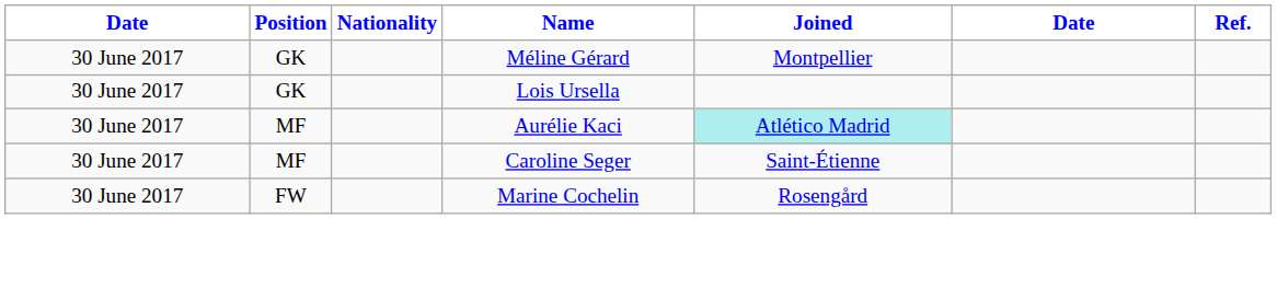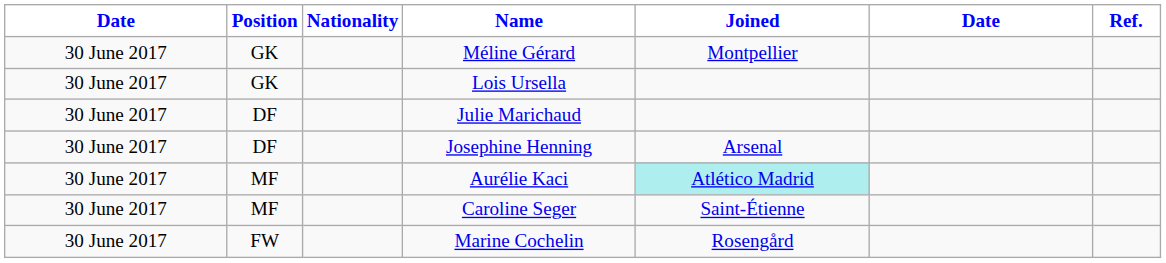+ row: 30 June 2017 | DF | Julie Marichaud
+ row: 30 June 2017 | DF | Josephine Henning | Arsenal
